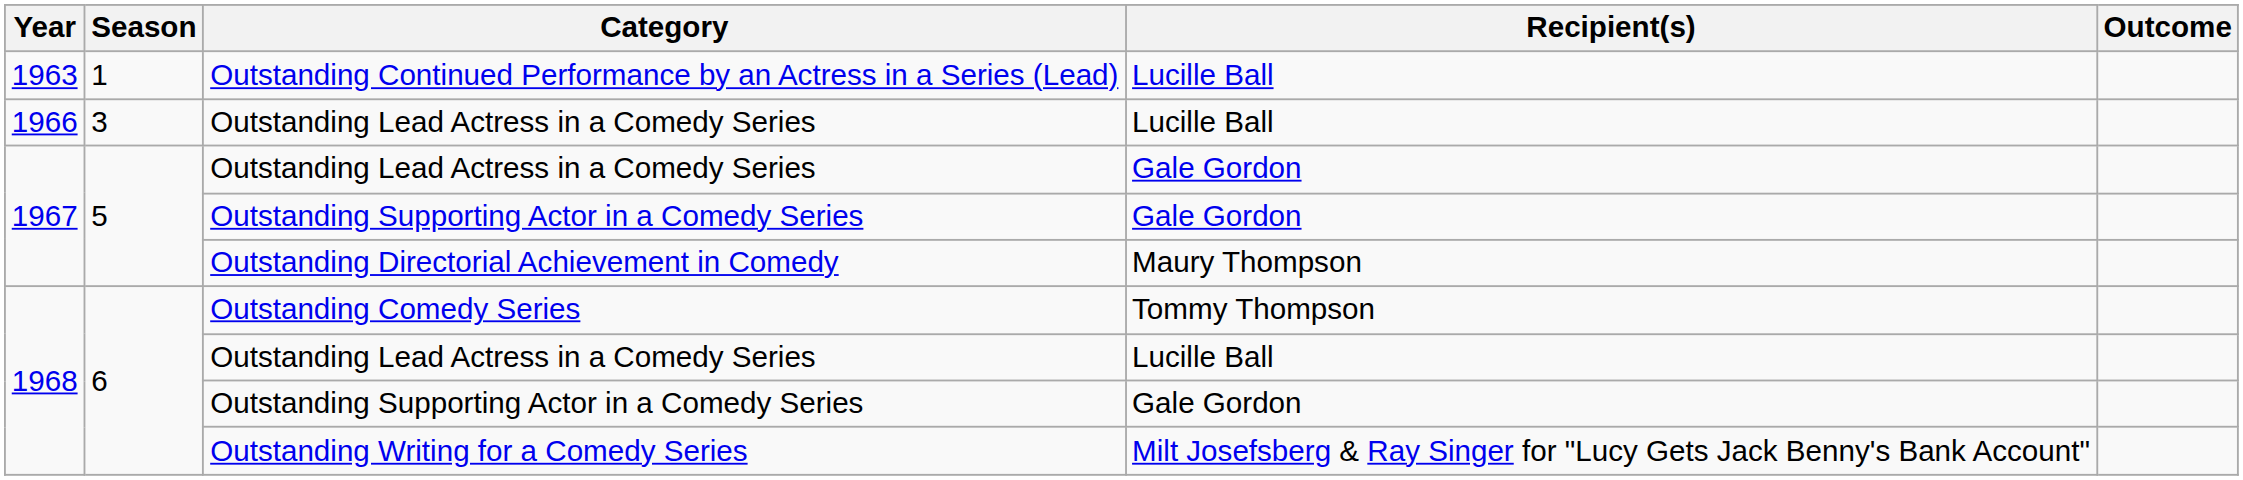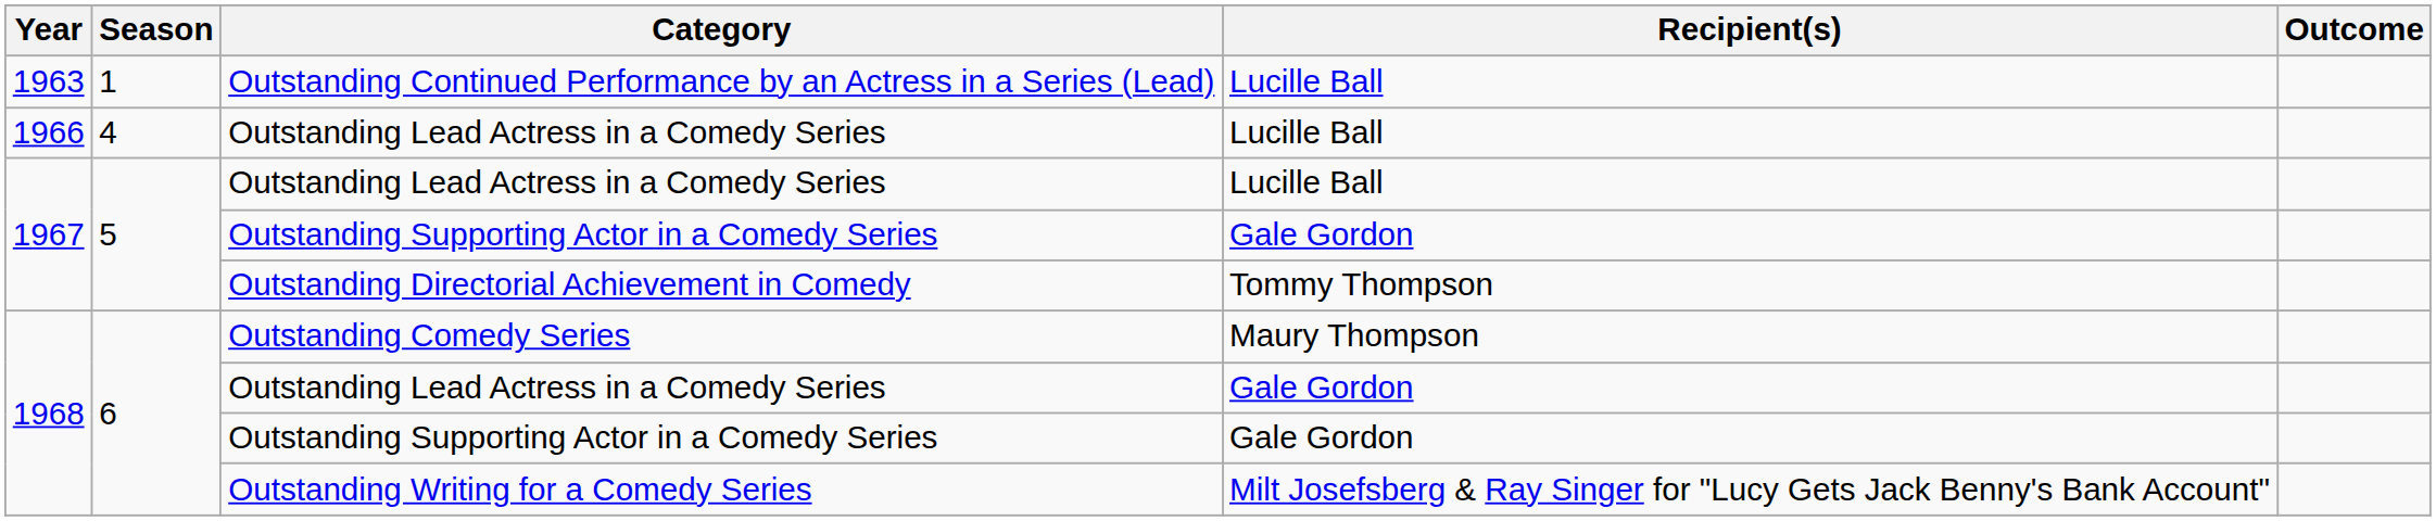1966 / Outstanding Lead Actress in a Comedy Series | Season: 3 -> 4
1967 / Outstanding Lead Actress in a Comedy Series | Recipient(s): Gale Gordon -> Lucille Ball
Outstanding Directorial Achievement in Comedy | Recipient(s): Maury Thompson -> Tommy Thompson
Outstanding Comedy Series | Recipient(s): Tommy Thompson -> Maury Thompson
1968 / Outstanding Lead Actress in a Comedy Series | Recipient(s): Lucille Ball -> Gale Gordon
